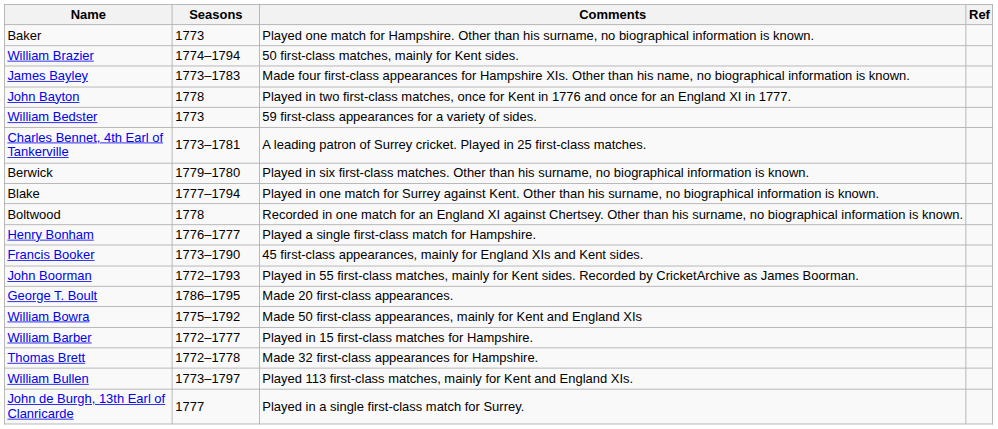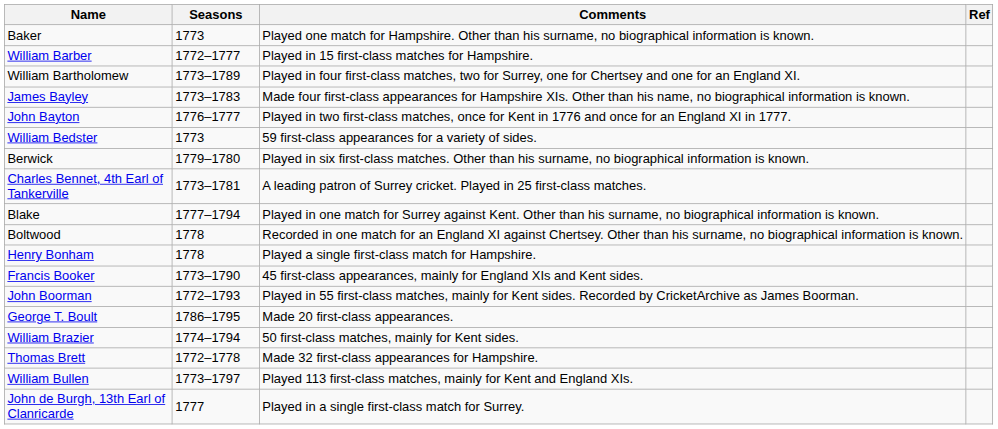rows swapped: William Barber <-> William Brazier
+ row: William Bartholomew | 1773–1789 | Played in four first-class matches, two for Surrey, one for Chertsey and one for an England XI.
John Bayton | Seasons: 1778 -> 1776–1777
rows swapped: Charles Bennet, 4th Earl of Tankerville <-> Berwick
Henry Bonham | Seasons: 1776–1777 -> 1778
- row: William Bowra | 1775–1792 | Made 50 first-class appearances, mainly for Kent and England XIs
